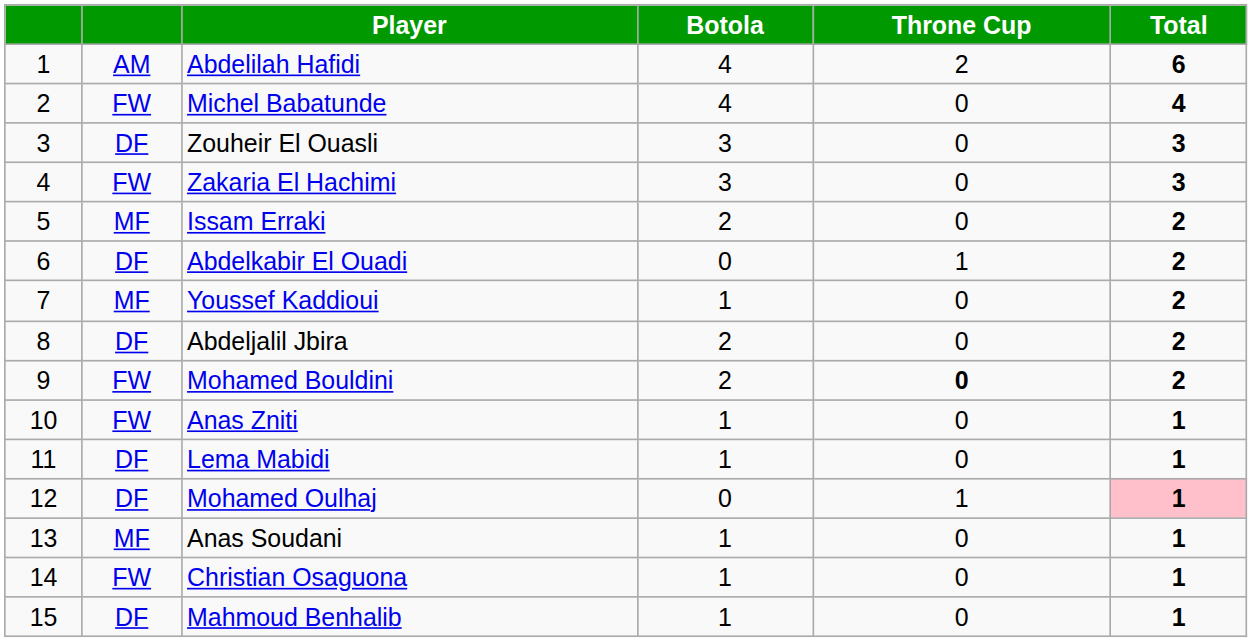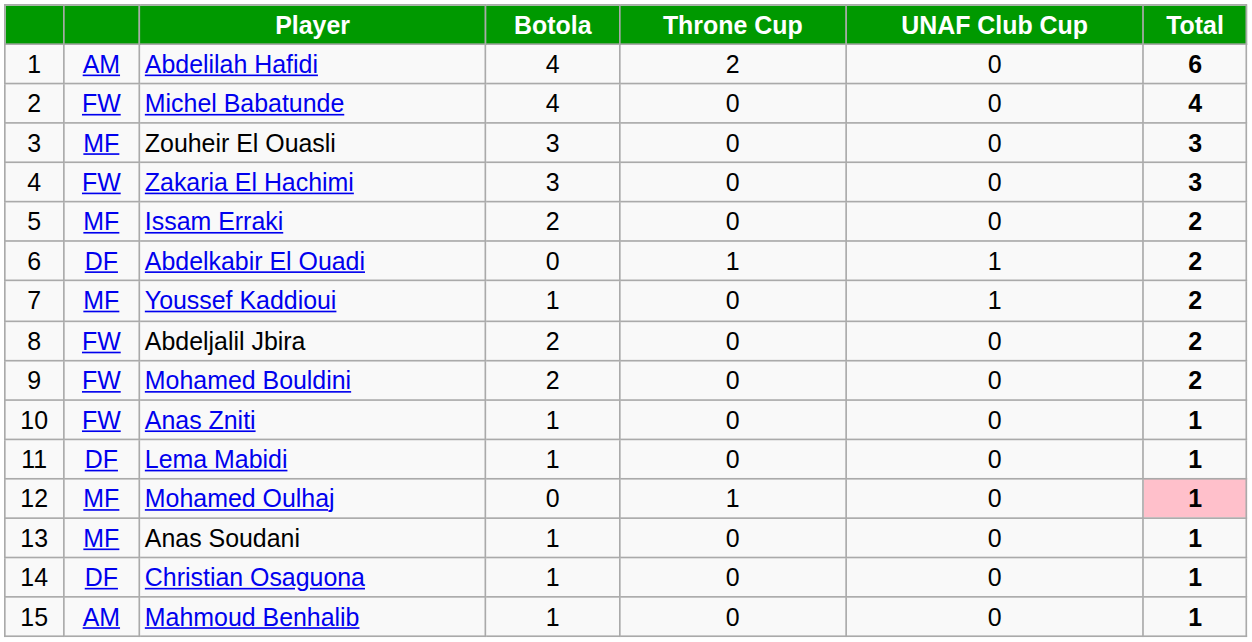+ column: UNAF Club Cup | 0 | 0 | 0 | 0 | 0 | 1 | 1 | 0 | 0 | 0 | 0 | 0 | 0 | 0 | 0
Zouheir El Ouasli | column 2: DF -> MF
Abdeljalil Jbira | column 2: DF -> FW
Mohamed Bouldini | Throne Cup: bold -> normal
Mohamed Oulhaj | column 2: DF -> MF
Christian Osaguona | column 2: FW -> DF
Mahmoud Benhalib | column 2: DF -> AM
